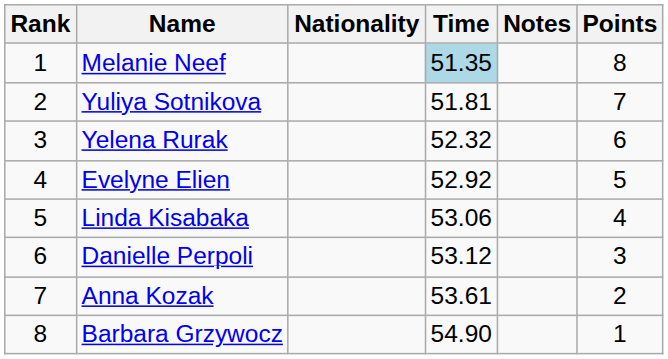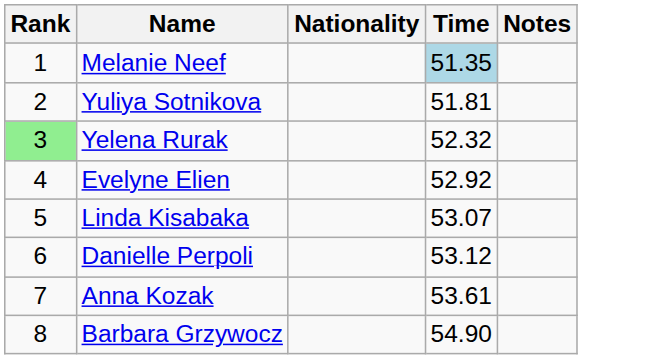- column: Points | 8 | 7 | 6 | 5 | 4 | 3 | 2 | 1
Yelena Rurak | Rank: no background -> lightgreen background
Linda Kisabaka | Time: 53.06 -> 53.07
